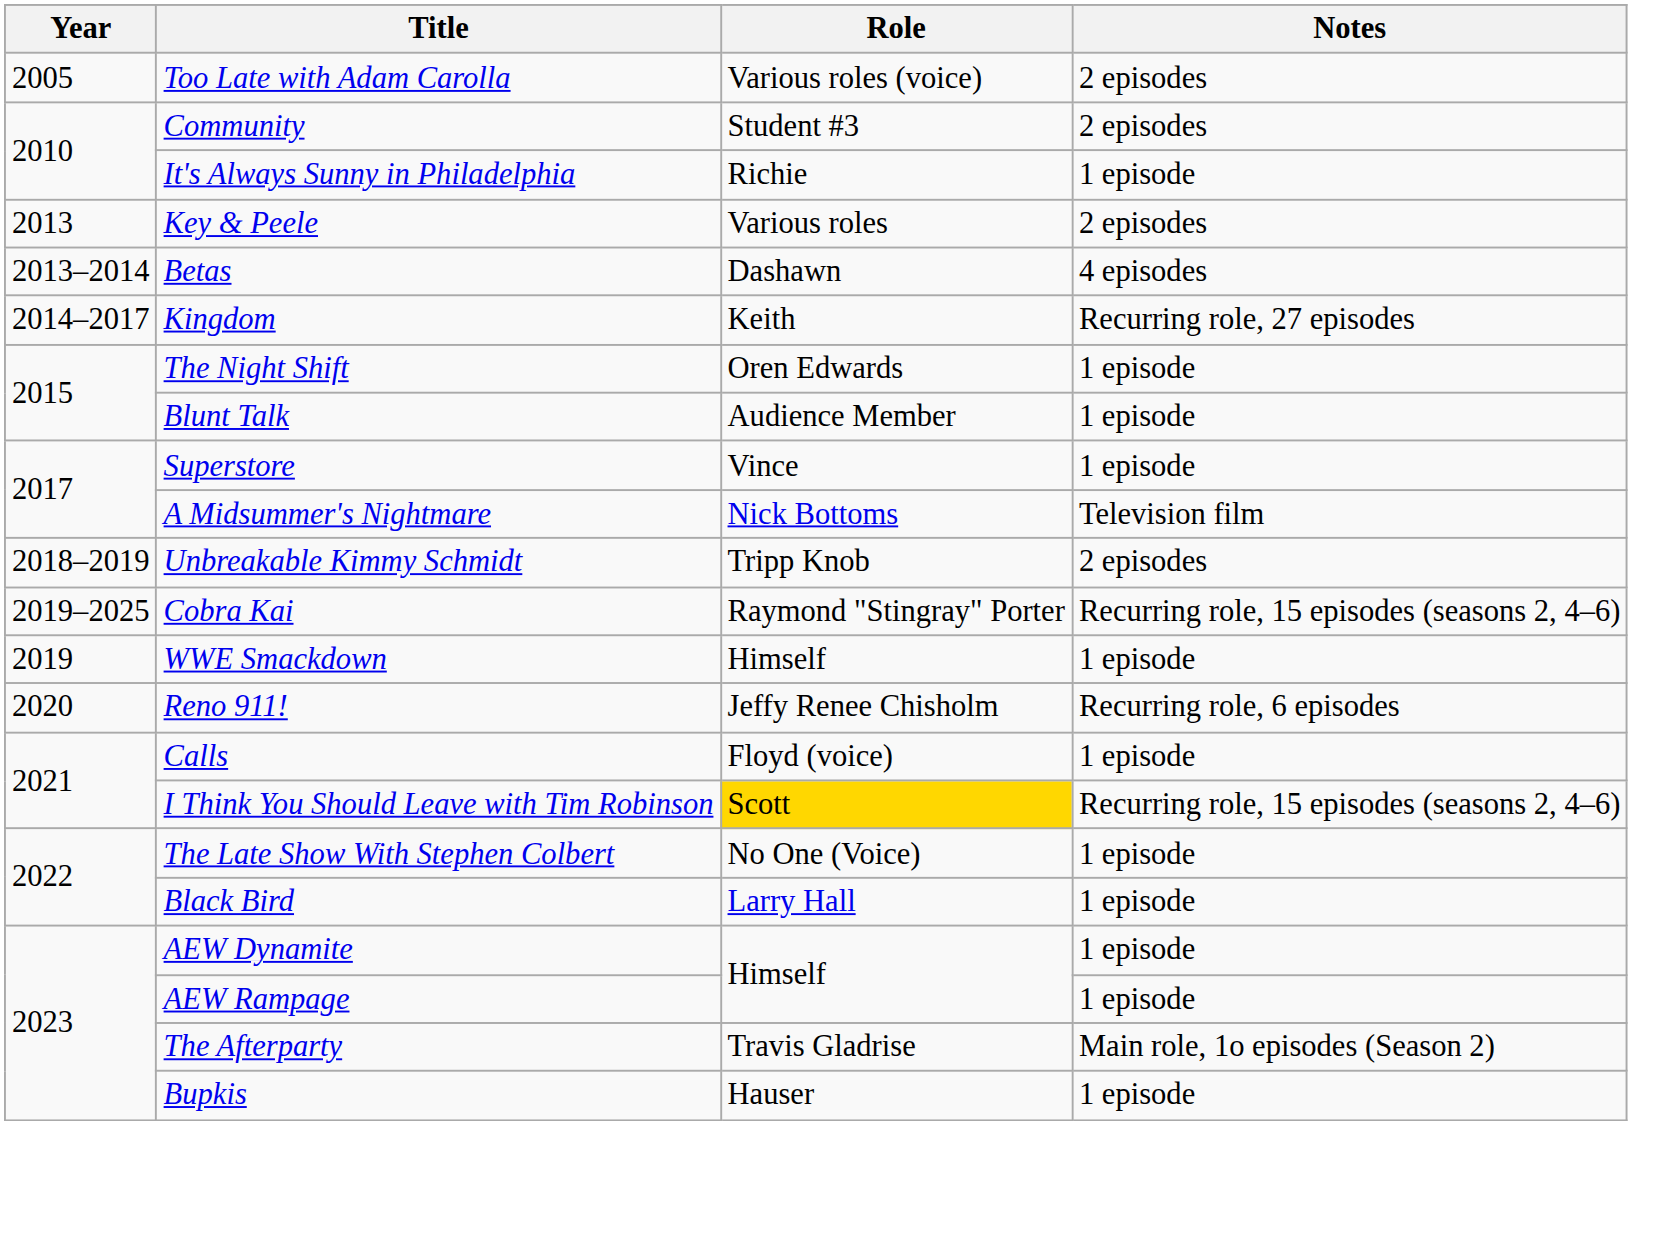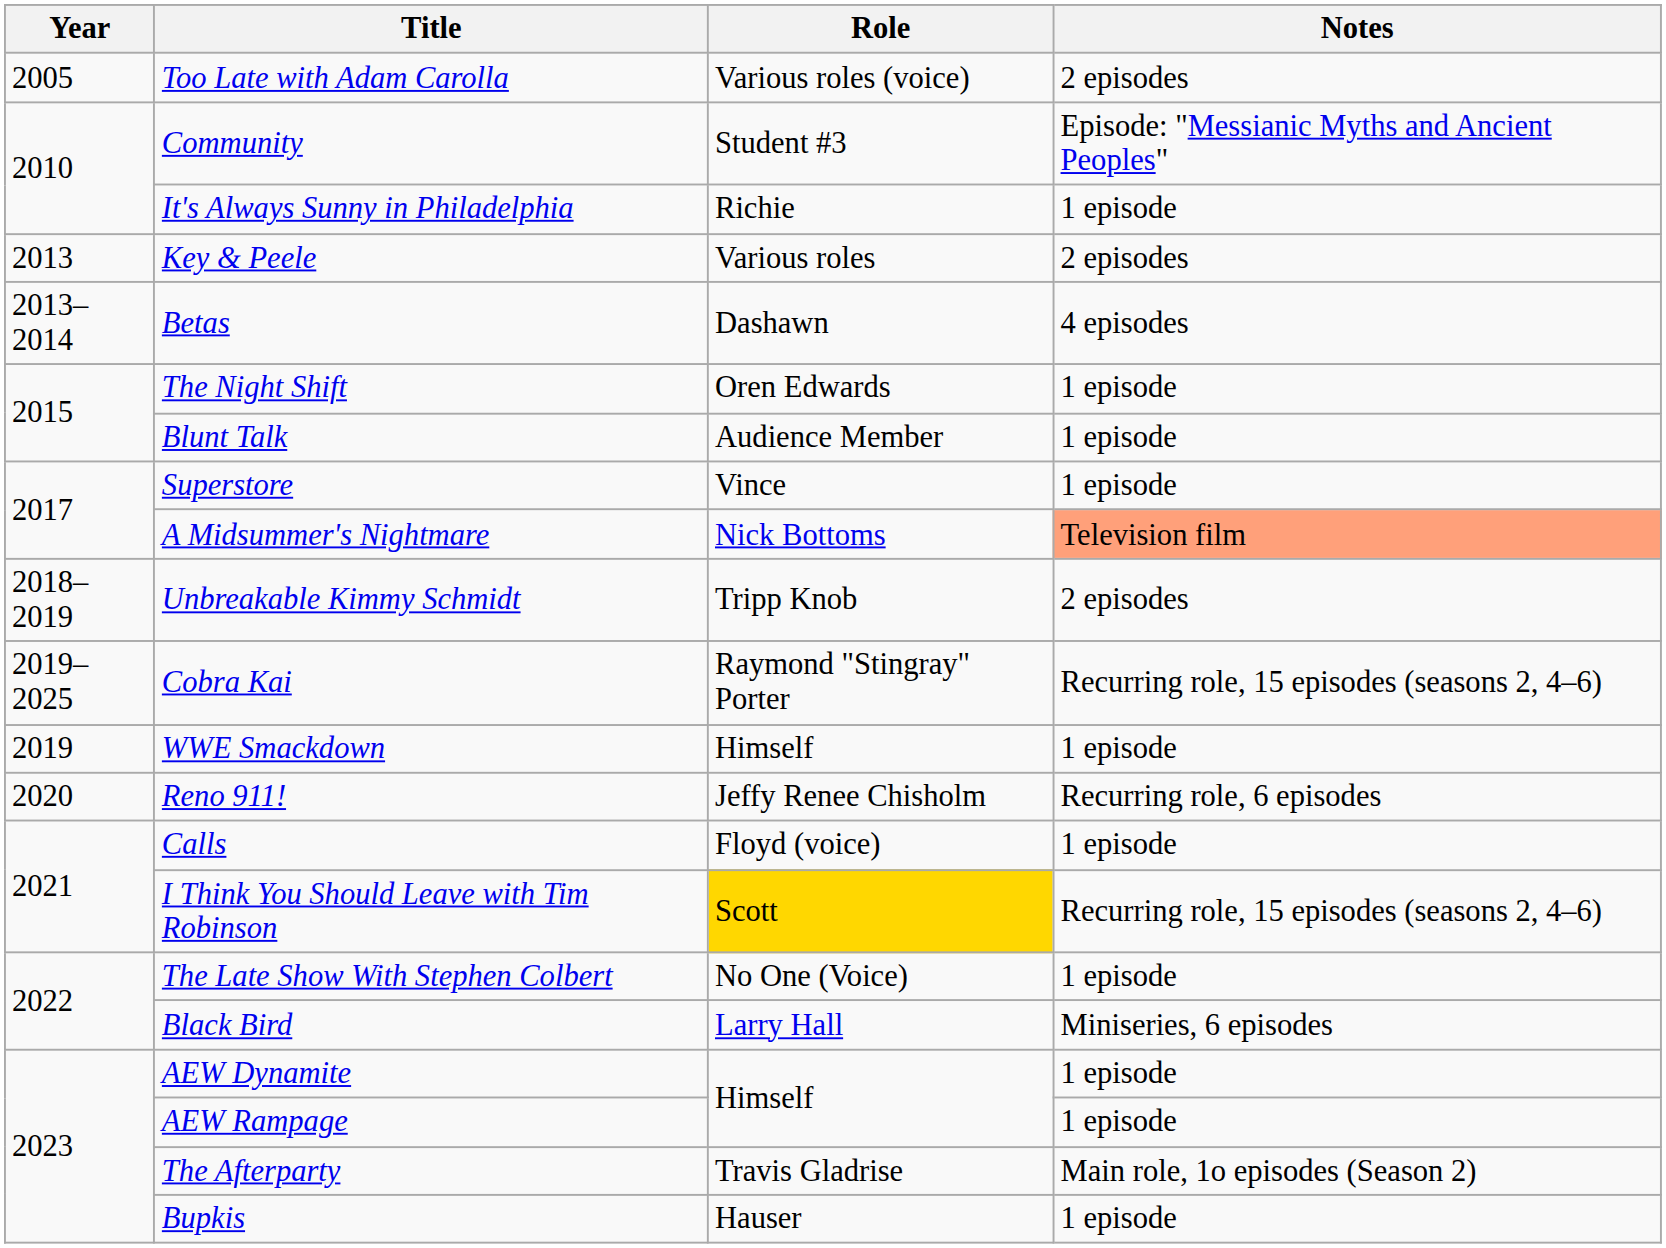Community | Notes: 2 episodes -> Episode: "Messianic Myths and Ancient Peoples"
- row: 2014–2017 | Kingdom | Keith | Recurring role, 27 episodes
A Midsummer's Nightmare | Notes: no background -> lightsalmon background
Black Bird | Notes: 1 episode -> Miniseries, 6 episodes
